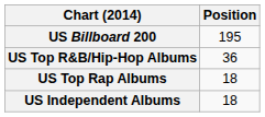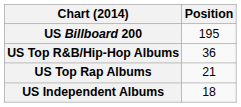US Top Rap Albums | Position: 18 -> 21
